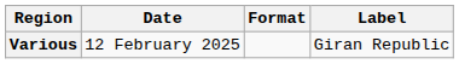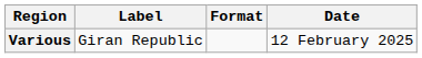columns swapped: Date <-> Label
